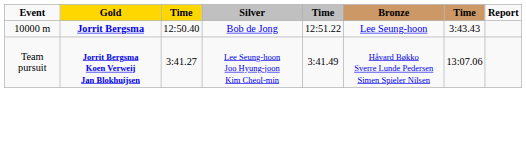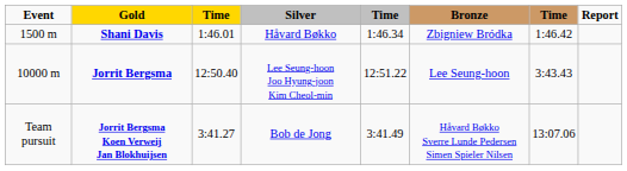+ row: 1500 m | Shani Davis | 1:46.01 | Håvard Bøkko | 1:46.34 | Zbigniew Bródka | 1:46.42
Jorrit Bergsma | Silver: Bob de Jong -> Lee Seung-hoon Joo Hyung-joon Kim Cheol-min
Jorrit Bergsma Koen Verweij Jan Blokhuijsen | Silver: Lee Seung-hoon Joo Hyung-joon Kim Cheol-min -> Bob de Jong
